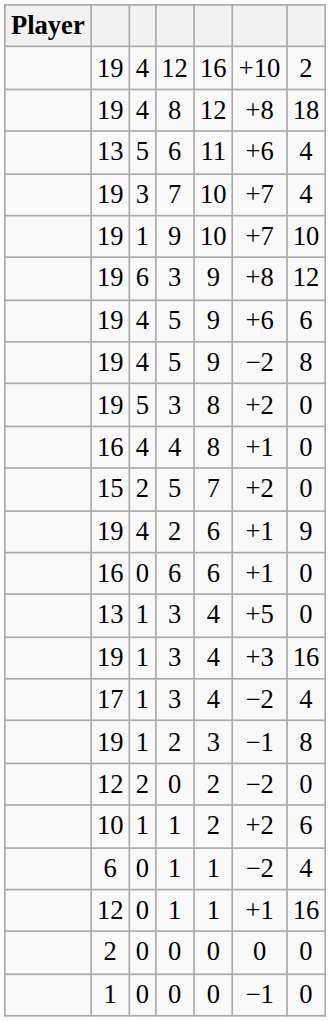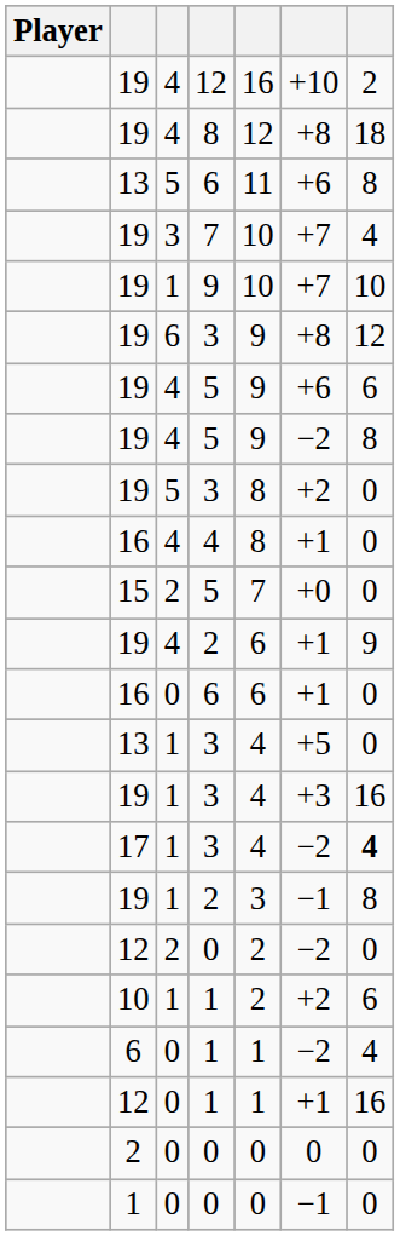13 / 6 | column 7: 4 -> 8
15 / 5 | column 6: +2 -> +0
17 / 3 | column 7: normal -> bold
